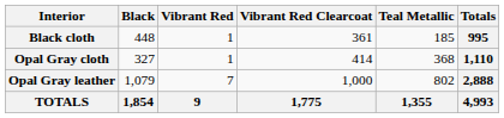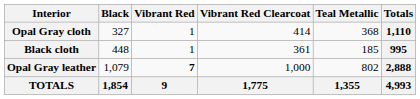rows swapped: Opal Gray cloth <-> Black cloth
Opal Gray leather | Vibrant Red: normal -> bold
